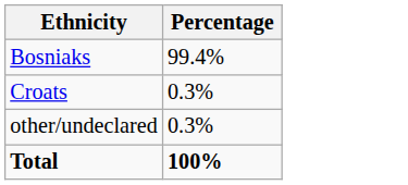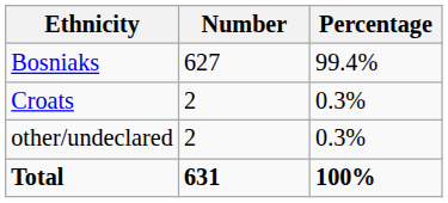+ column: Number | 627 | 2 | 2 | 631
